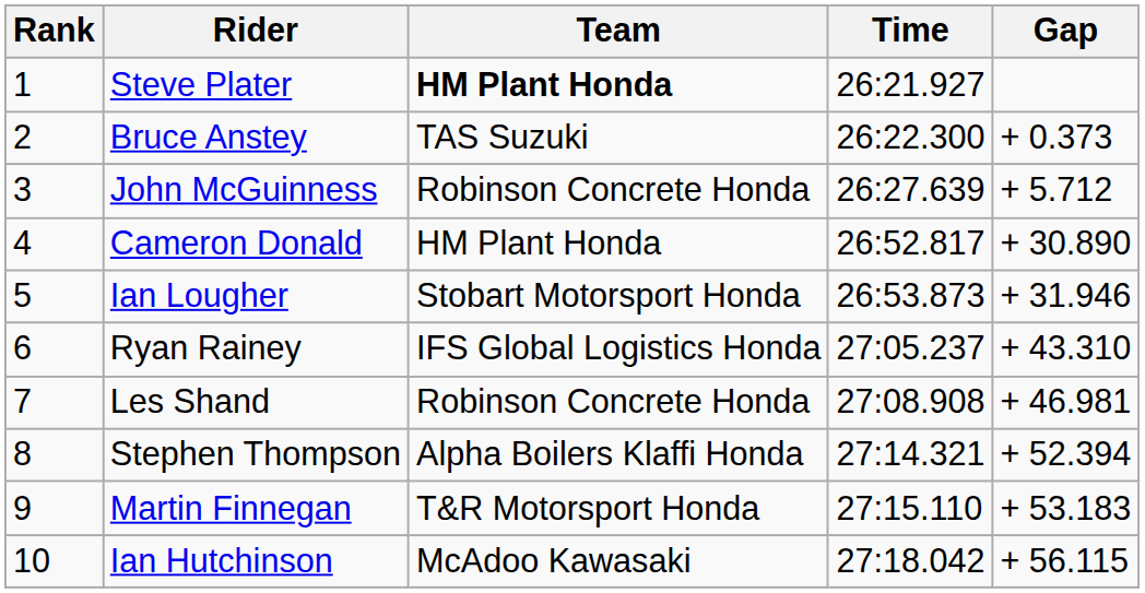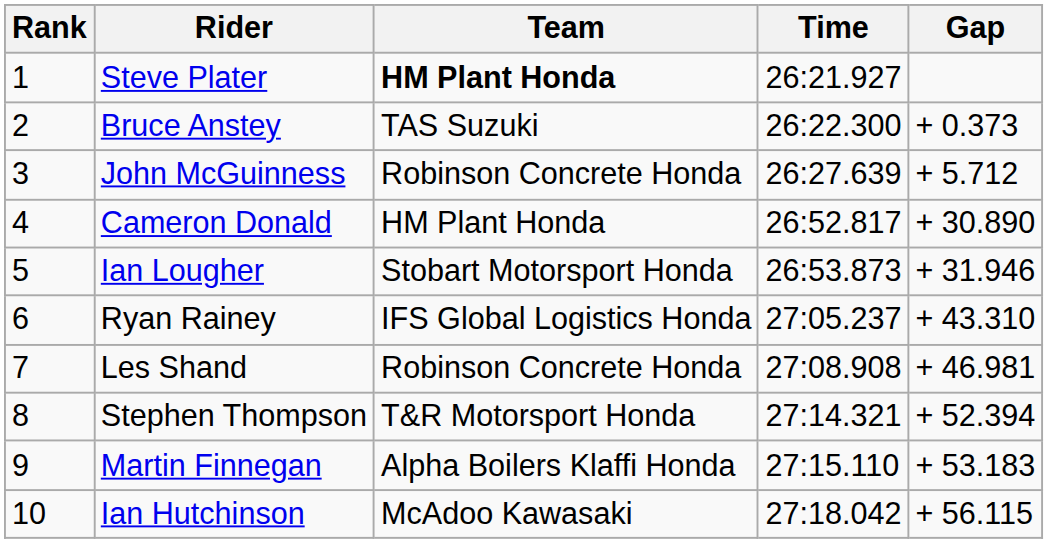Stephen Thompson | Team: Alpha Boilers Klaffi Honda -> T&R Motorsport Honda
Martin Finnegan | Team: T&R Motorsport Honda -> Alpha Boilers Klaffi Honda
